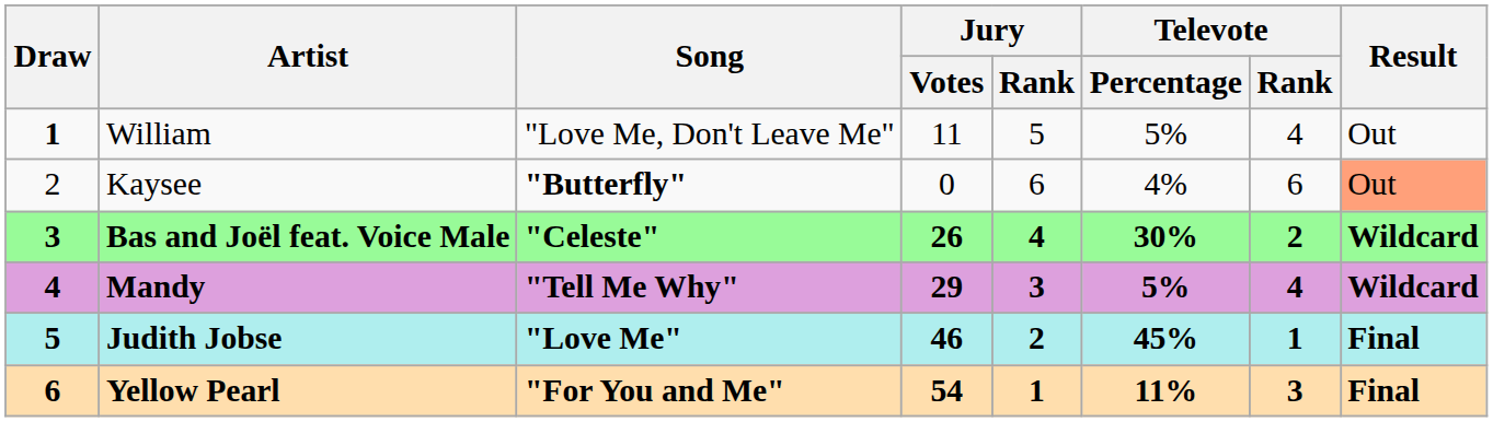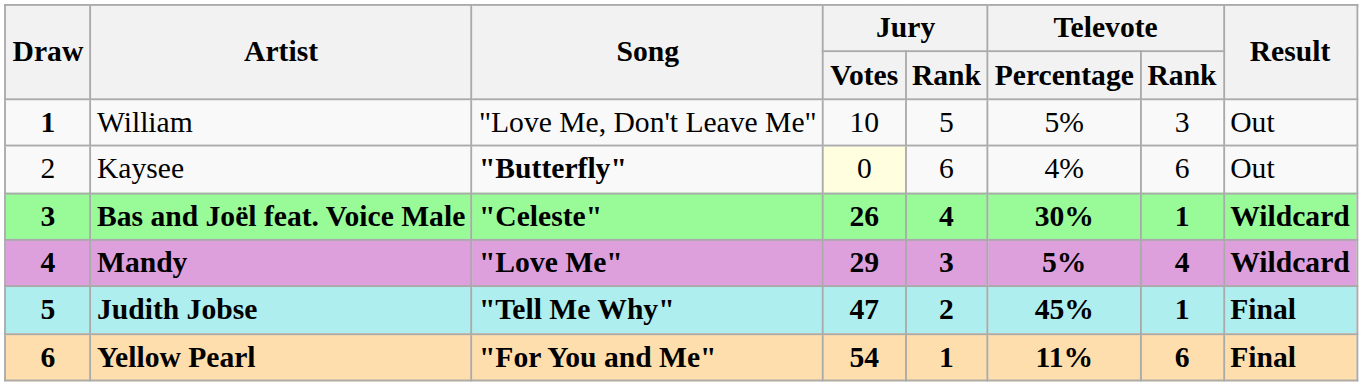William | Jury / Votes: 11 -> 10
William | Televote / Rank: 4 -> 3
Kaysee | Jury / Votes: no background -> lightyellow background
Kaysee | Result: lightsalmon background -> no background
Bas and Joël feat. Voice Male | Televote / Rank: 2 -> 1
Mandy | Song: "Tell Me Why" -> "Love Me"
Judith Jobse | Song: "Love Me" -> "Tell Me Why"
Judith Jobse | Jury / Votes: 46 -> 47
Yellow Pearl | Televote / Rank: 3 -> 6
